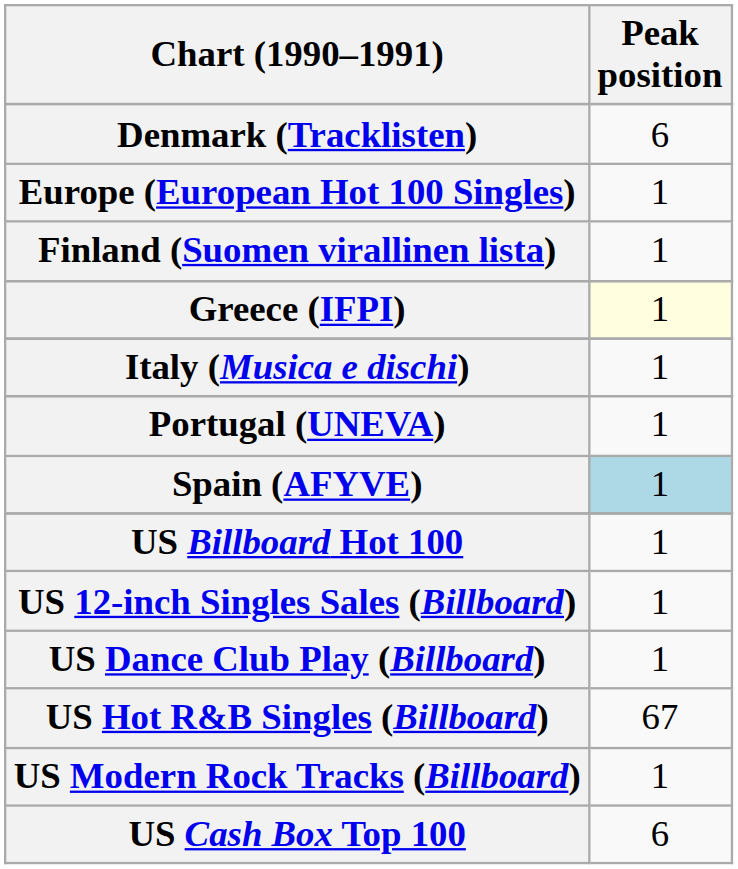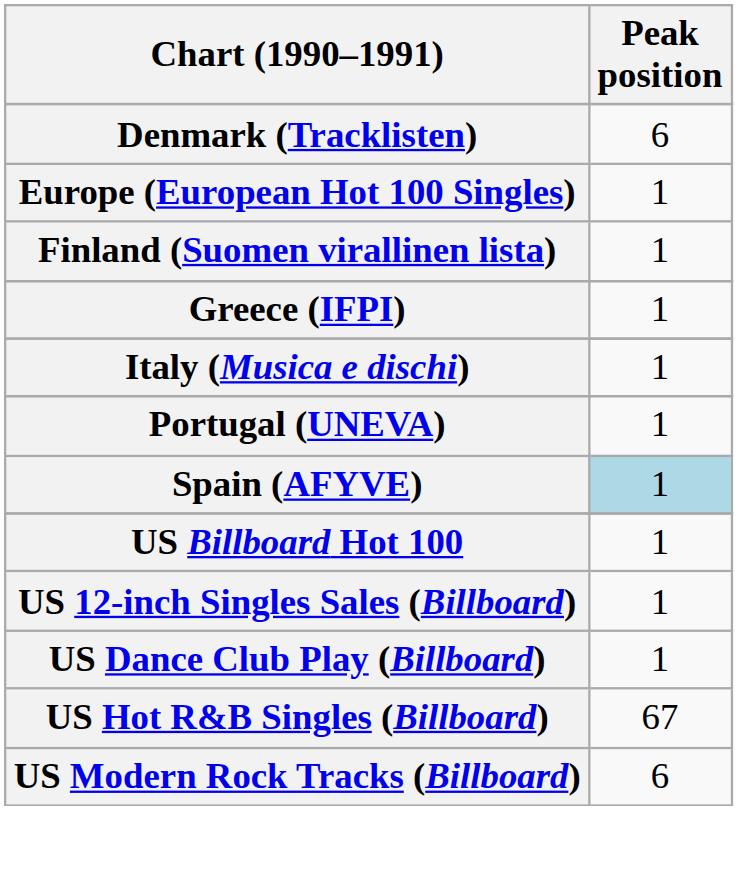Greece (IFPI) | Peak position: lightyellow background -> no background
US Modern Rock Tracks (Billboard) | Peak position: 1 -> 6
- row: US Cash Box Top 100 | 6
